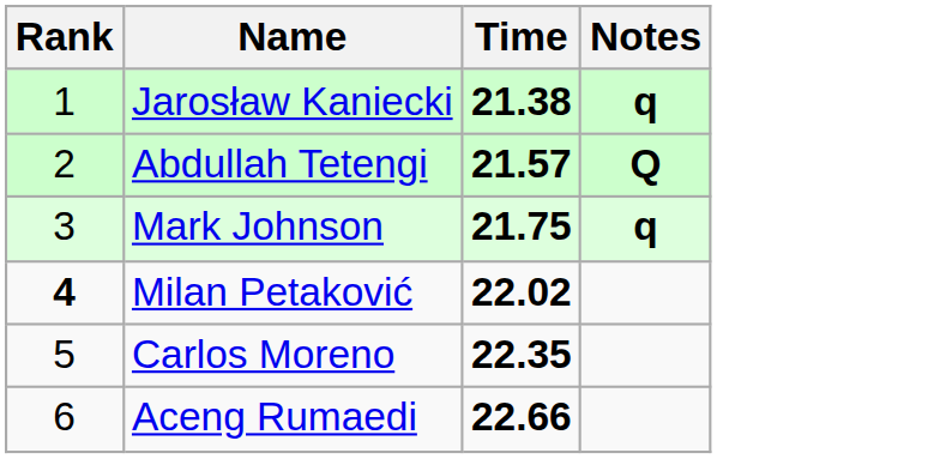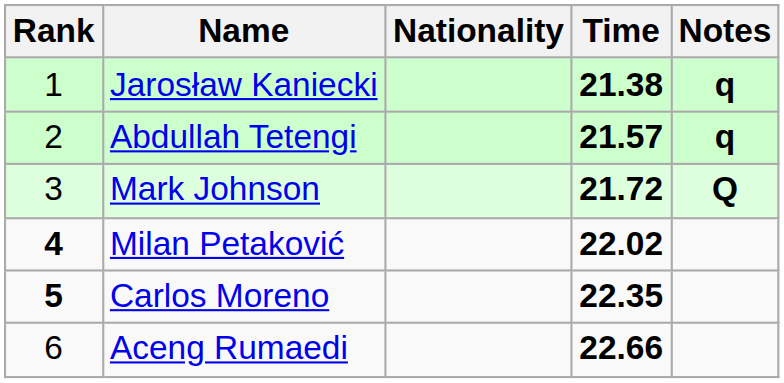+ column: Nationality
Abdullah Tetengi | Notes: Q -> q
Mark Johnson | Time: 21.75 -> 21.72
Mark Johnson | Notes: q -> Q
Carlos Moreno | Rank: normal -> bold
